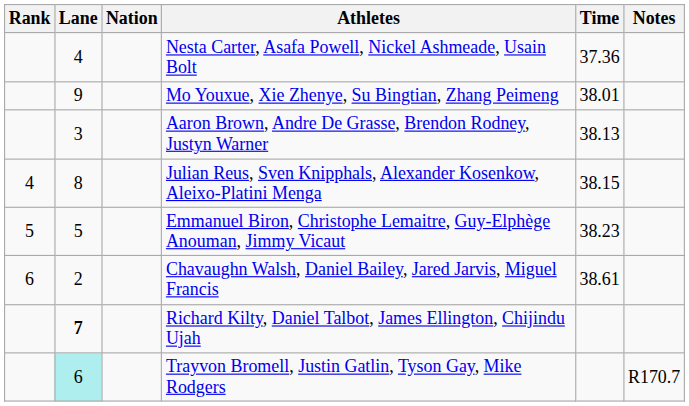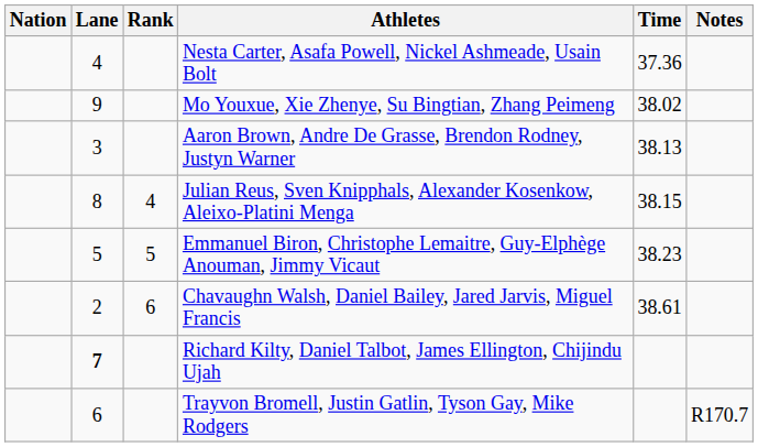columns swapped: Rank <-> Nation
Mo Youxue, Xie Zhenye, Su Bingtian, Zhang Peimeng | Time: 38.01 -> 38.02
Trayvon Bromell, Justin Gatlin, Tyson Gay, Mike Rodgers | Lane: paleturquoise background -> no background
